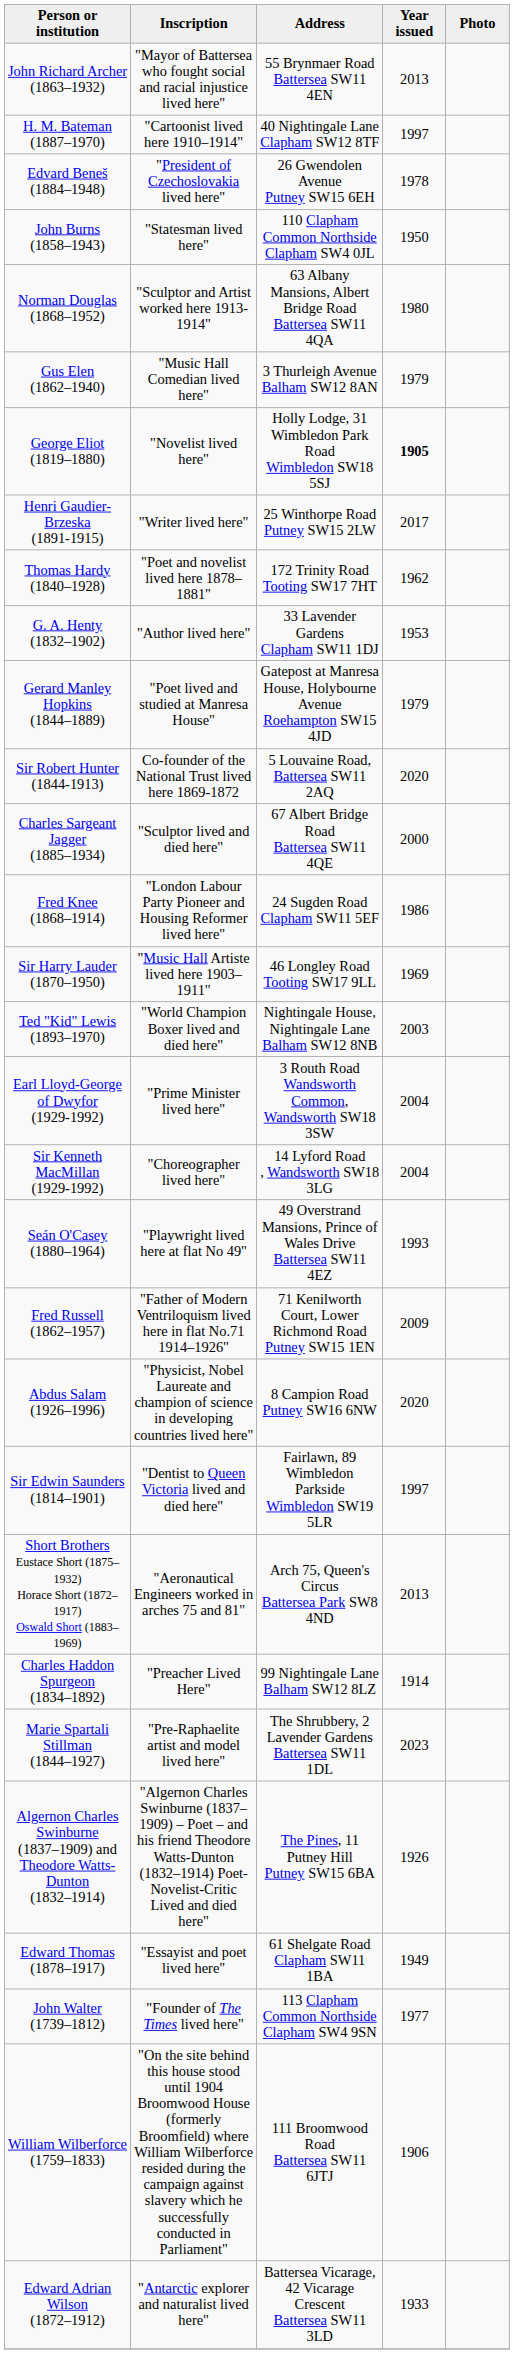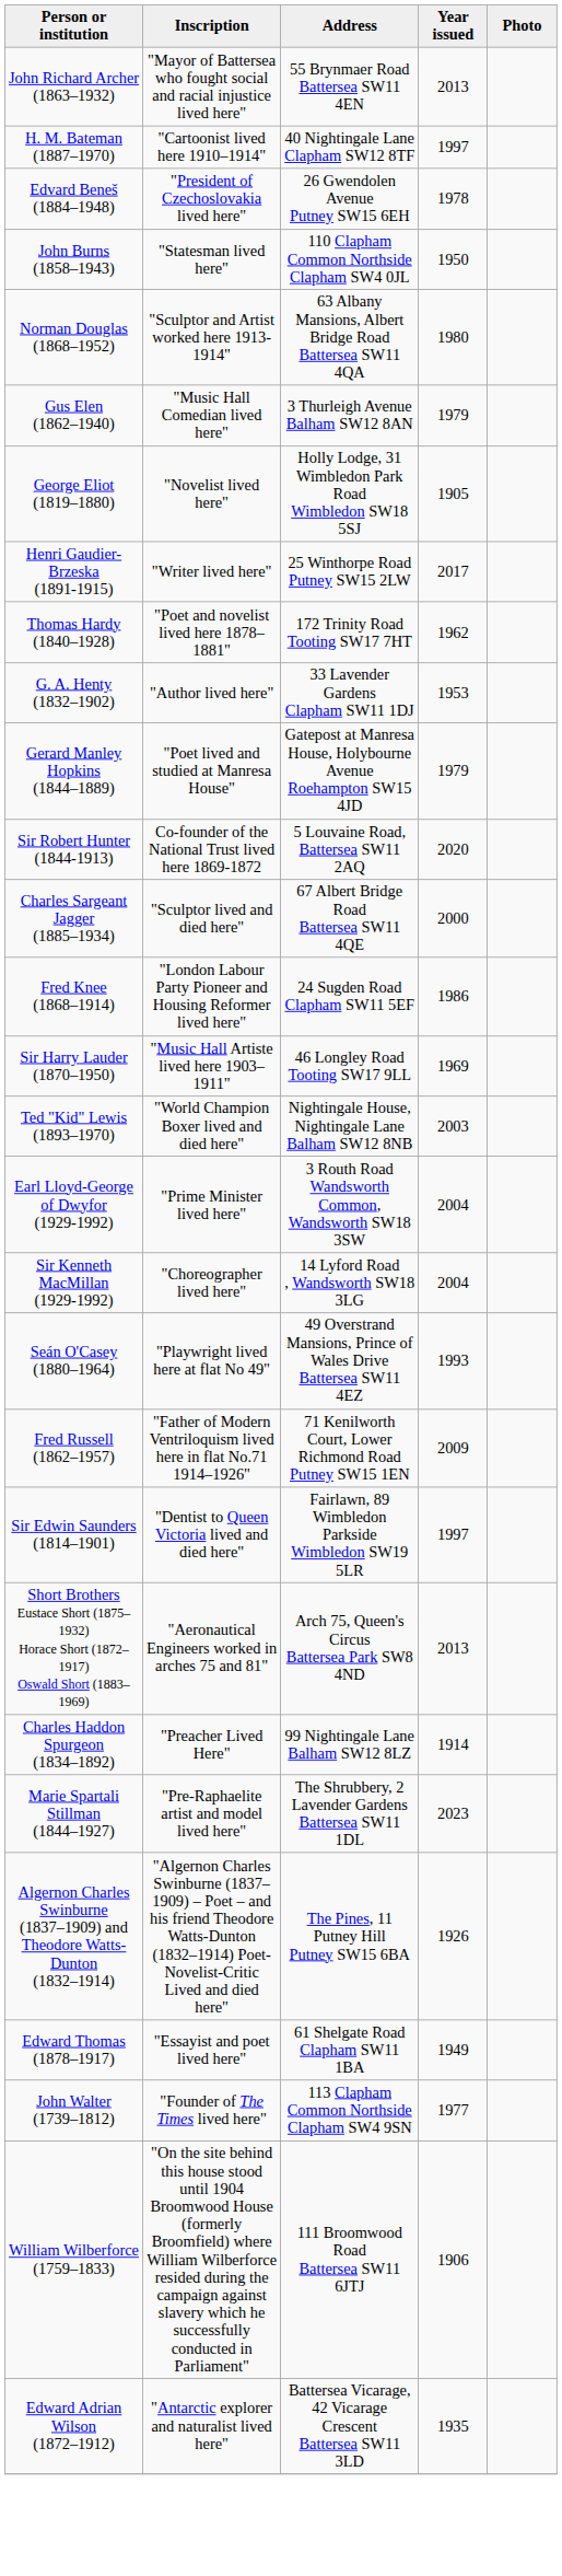George Eliot (1819–1880) | Year issued: bold -> normal
- row: Abdus Salam (1926–1996) | "Physicist, Nobel Laureate and champion of science in developing countries lived here" | 8 Campion Road Putney SW16 6NW | 2020
Edward Adrian Wilson (1872–1912) | Year issued: 1933 -> 1935
